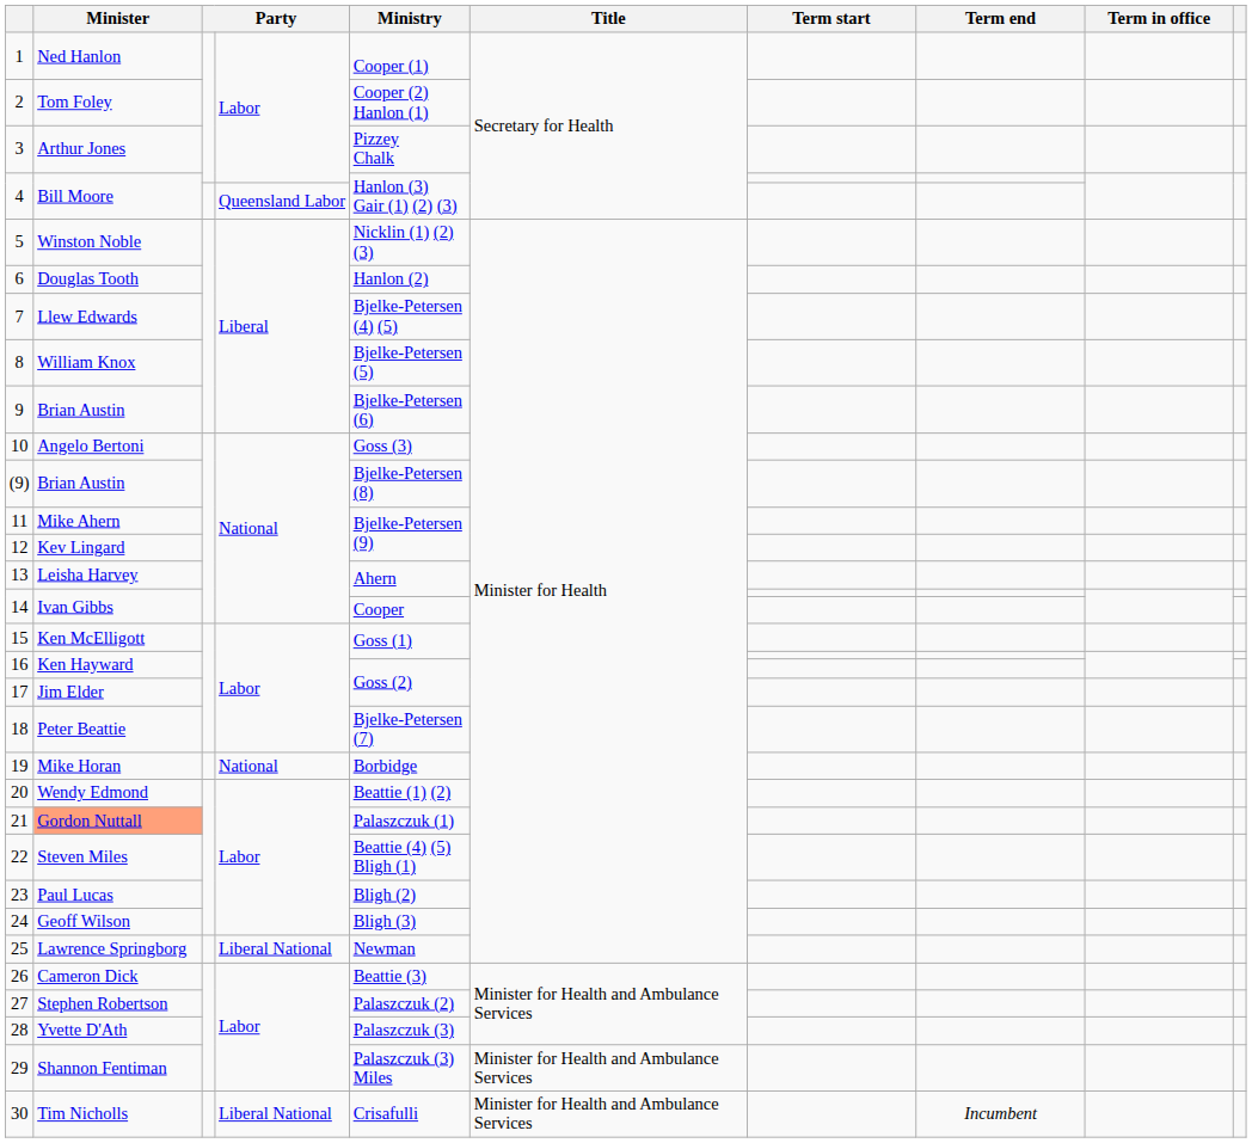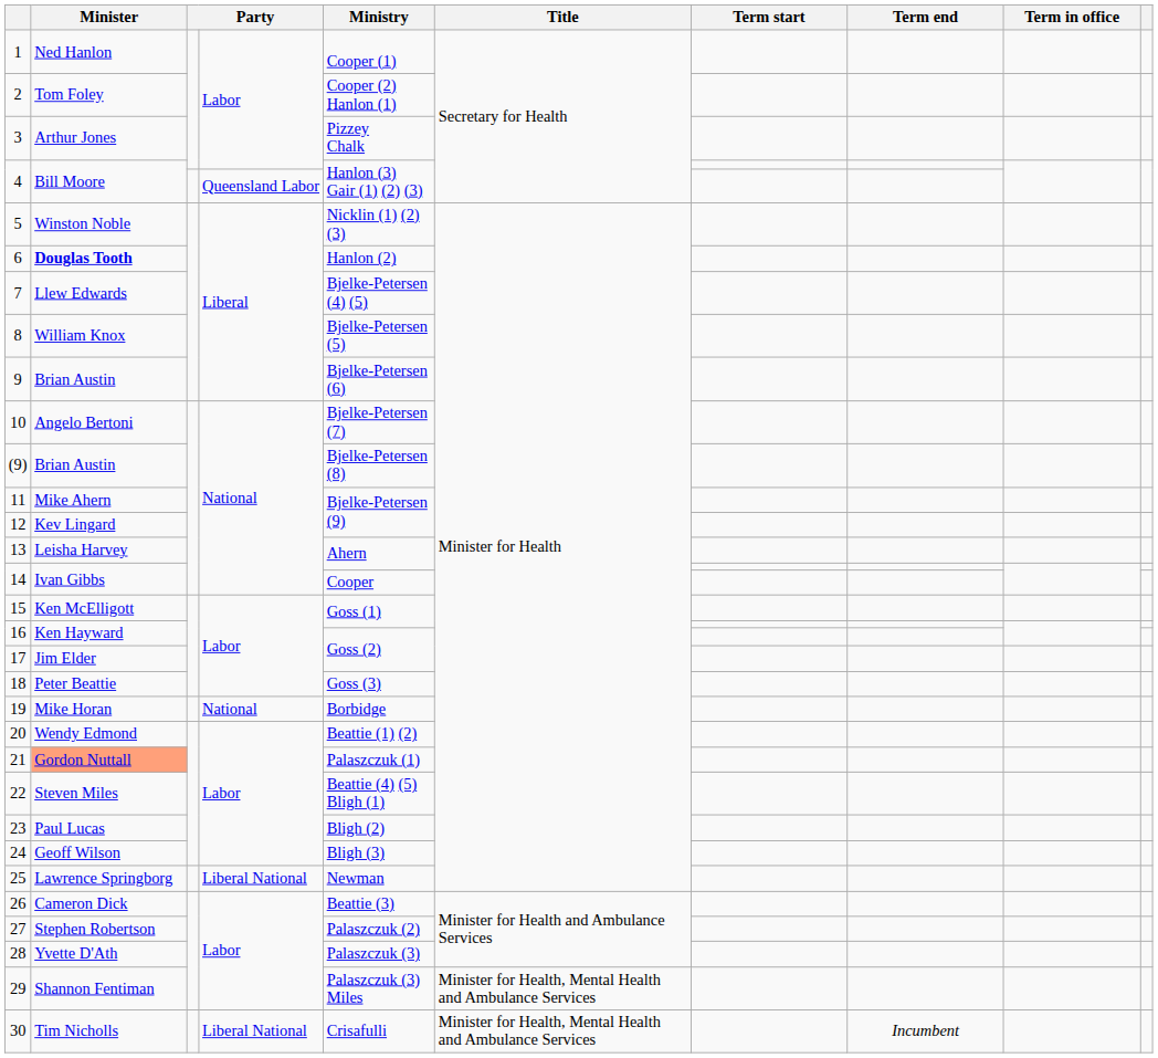6 | Minister: normal -> bold
10 | Ministry: Goss (3) -> Bjelke-Petersen (7)
18 | Ministry: Bjelke-Petersen (7) -> Goss (3)
29 | Title: Minister for Health and Ambulance Services -> Minister for Health, Mental Health and Ambulance Services
30 | Title: Minister for Health and Ambulance Services -> Minister for Health, Mental Health and Ambulance Services
